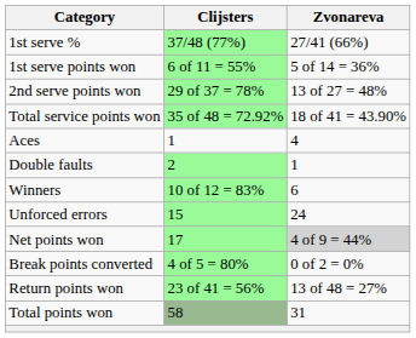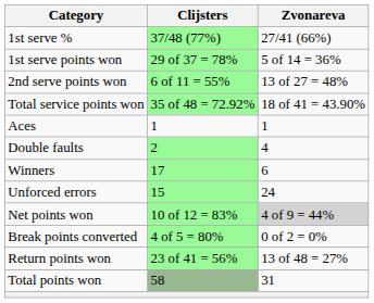1st serve points won | Clijsters: 6 of 11 = 55% -> 29 of 37 = 78%
2nd serve points won | Clijsters: 29 of 37 = 78% -> 6 of 11 = 55%
Aces | Zvonareva: 4 -> 1
Double faults | Zvonareva: 1 -> 4
Winners | Clijsters: 10 of 12 = 83% -> 17
Net points won | Clijsters: 17 -> 10 of 12 = 83%
